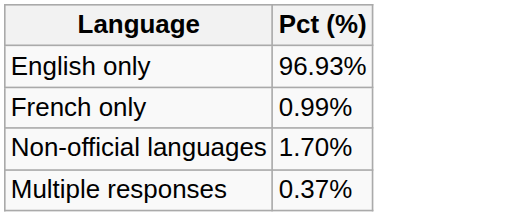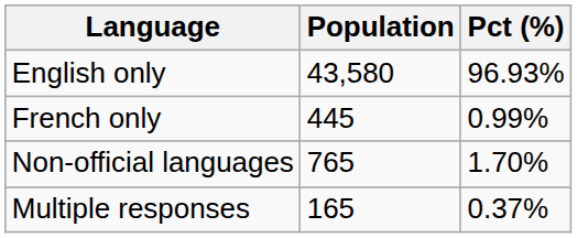+ column: Population | 43,580 | 445 | 765 | 165
